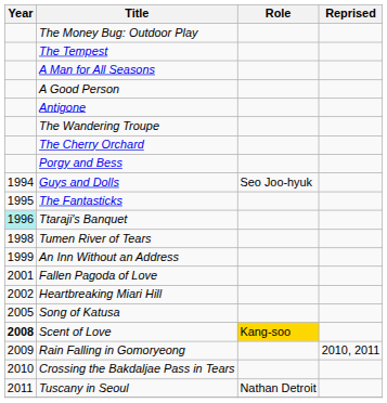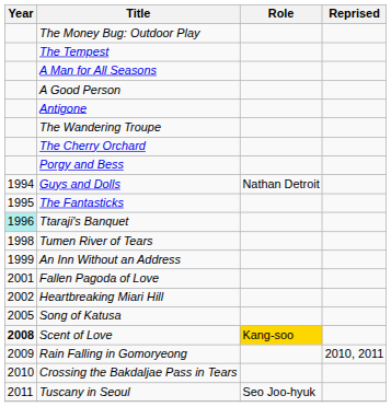Guys and Dolls | Role: Seo Joo-hyuk -> Nathan Detroit
Tuscany in Seoul | Role: Nathan Detroit -> Seo Joo-hyuk
